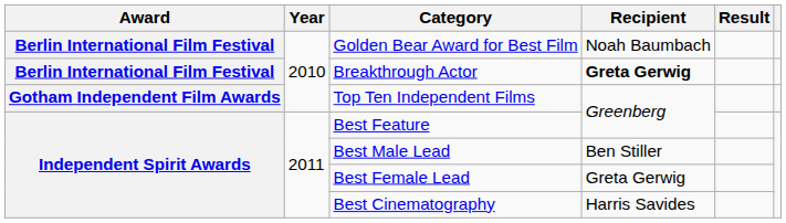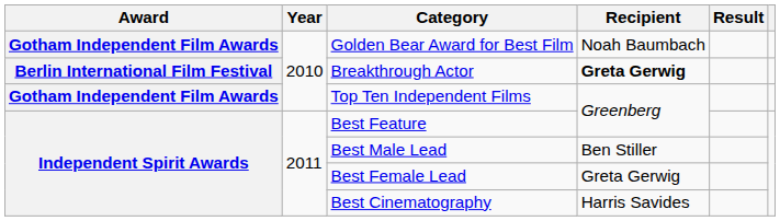Golden Bear Award for Best Film | Award: Berlin International Film Festival -> Gotham Independent Film Awards
